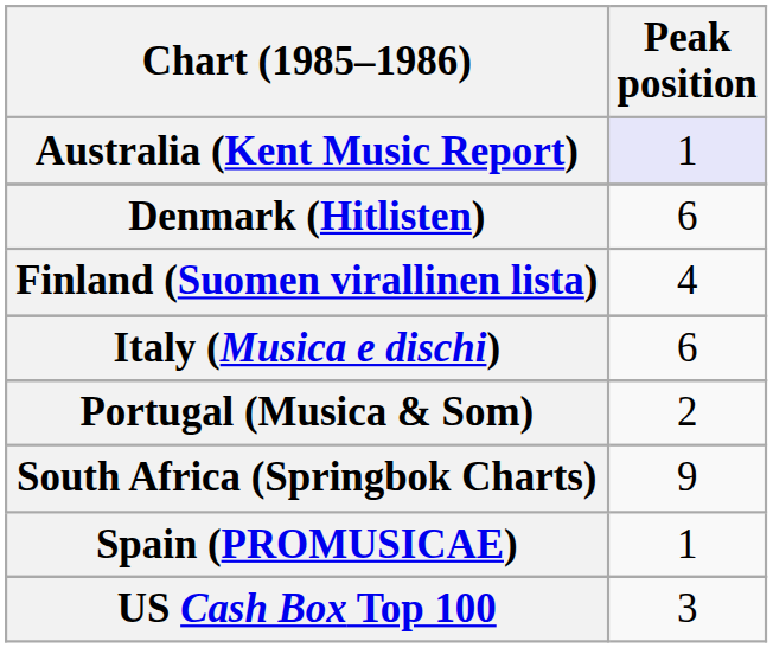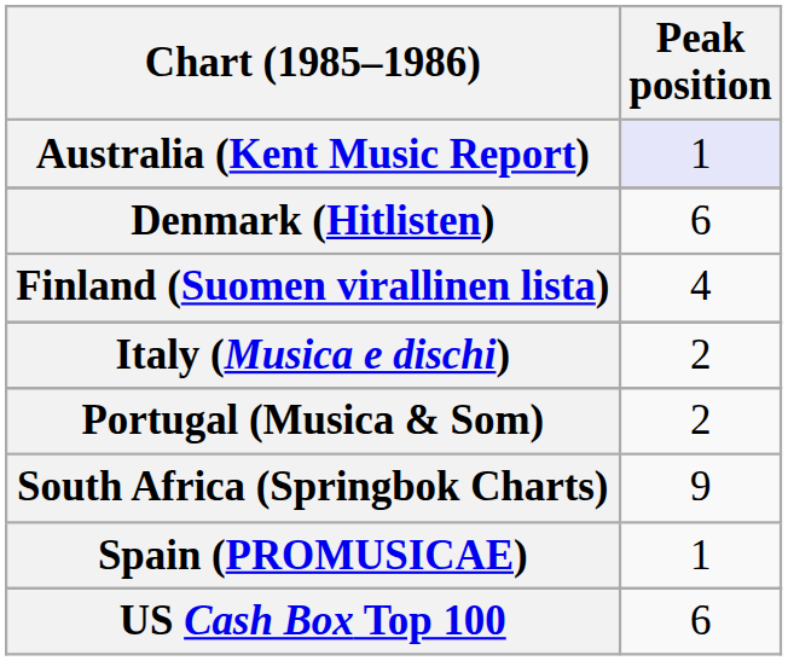Italy (Musica e dischi) | Peak position: 6 -> 2
US Cash Box Top 100 | Peak position: 3 -> 6
